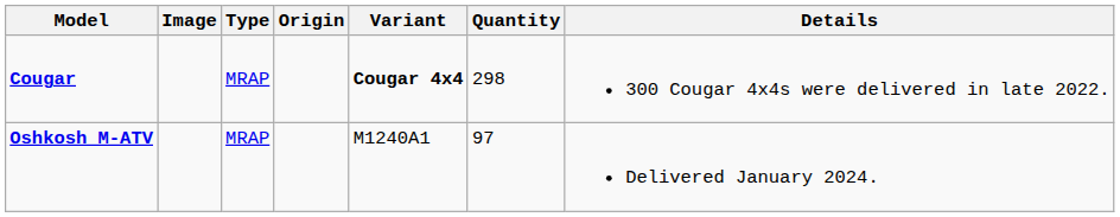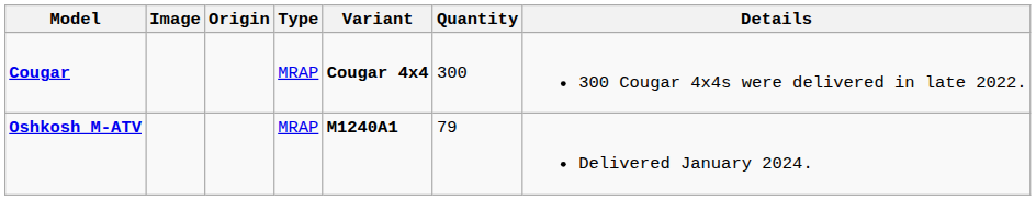columns swapped: Origin <-> Type
Cougar | Quantity: 298 -> 300
Oshkosh M-ATV | Variant: normal -> bold
Oshkosh M-ATV | Quantity: 97 -> 79
